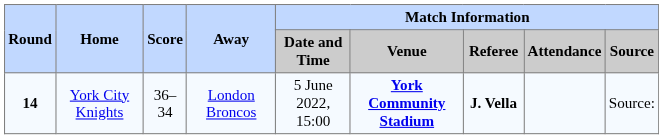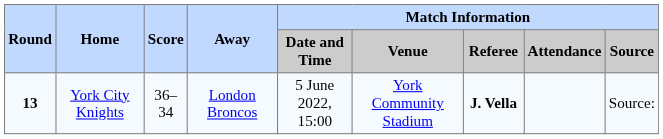York City Knights | Round: 14 -> 13
York City Knights | Match Information / Venue: bold -> normal
